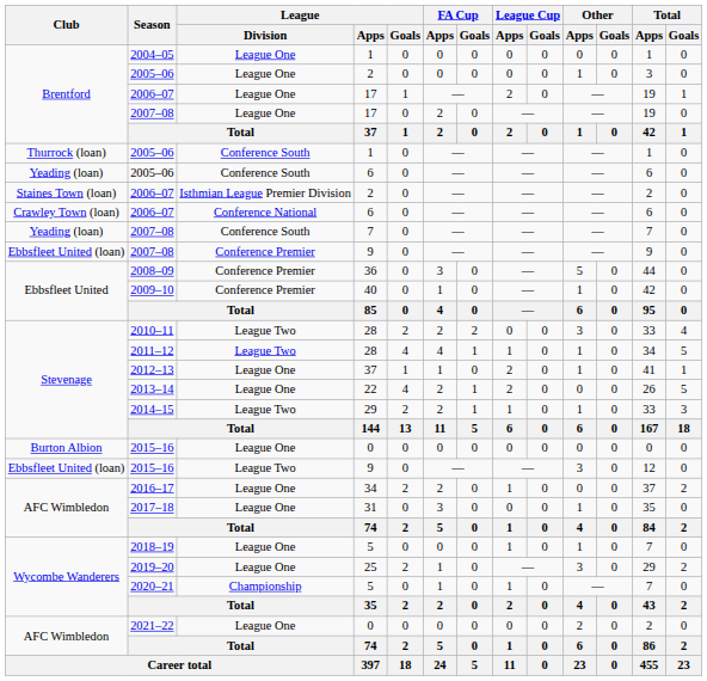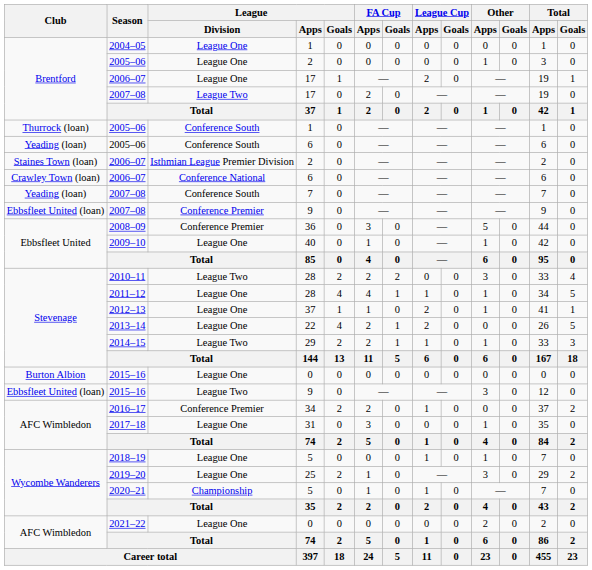2007–08 / 17 | League / Division: League One -> League Two
2009–10 | League / Division: Conference Premier -> League One
2011–12 | League / Division: League Two -> League One
2016–17 | League / Division: League One -> Conference Premier
